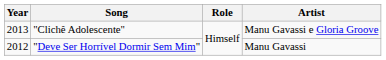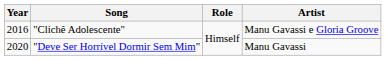"Clichê Adolescente" | Year: 2013 -> 2016
"Deve Ser Horrível Dormir Sem Mim" | Year: 2012 -> 2020
